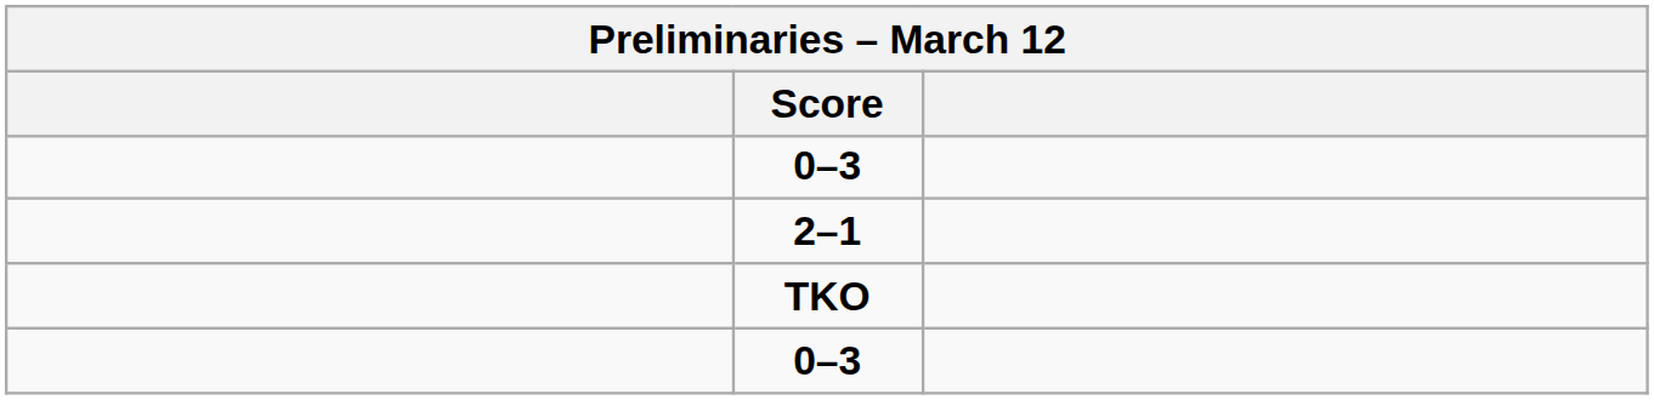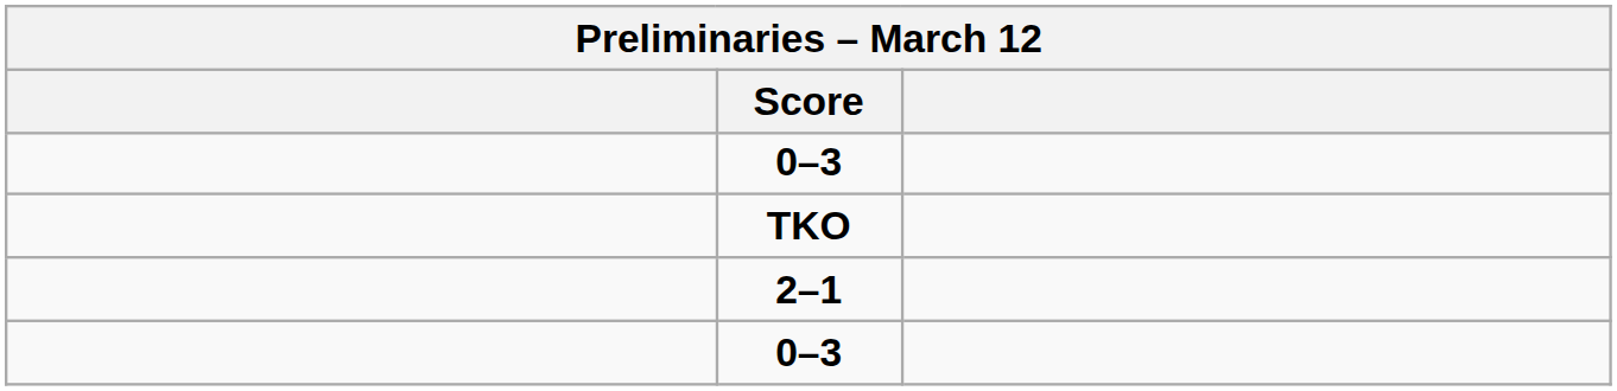rows swapped: 2–1 <-> TKO
